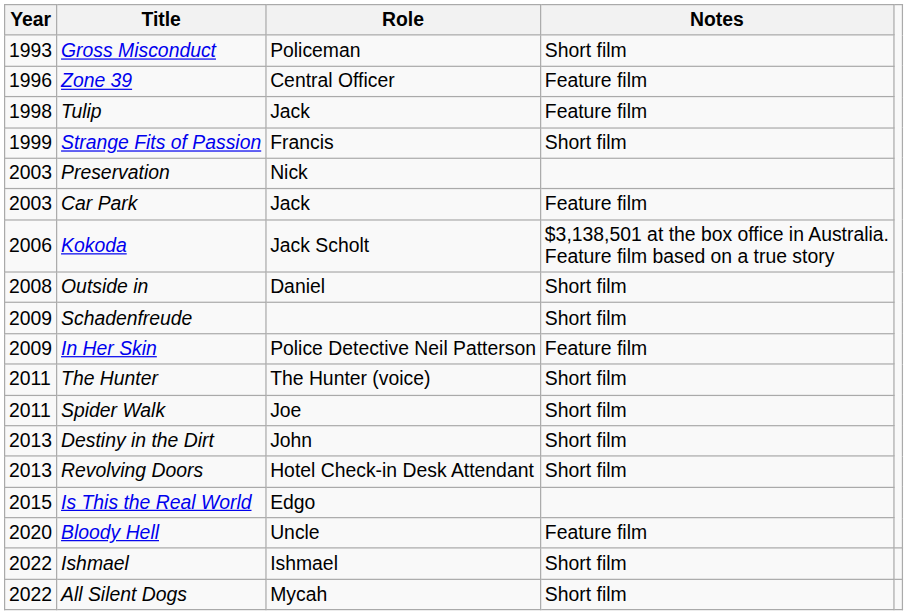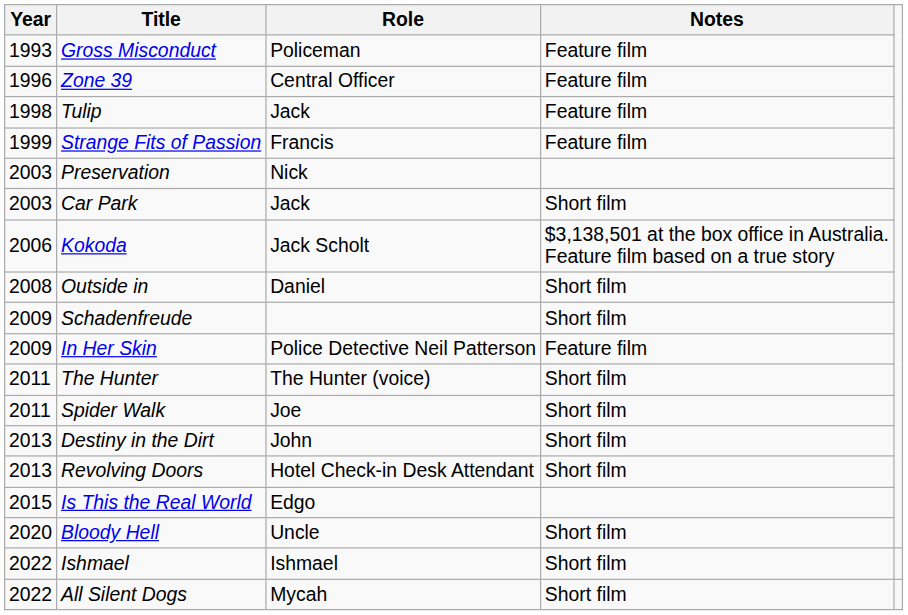Gross Misconduct | Notes: Short film -> Feature film
Strange Fits of Passion | Notes: Short film -> Feature film
Car Park | Notes: Feature film -> Short film
Bloody Hell | Notes: Feature film -> Short film
